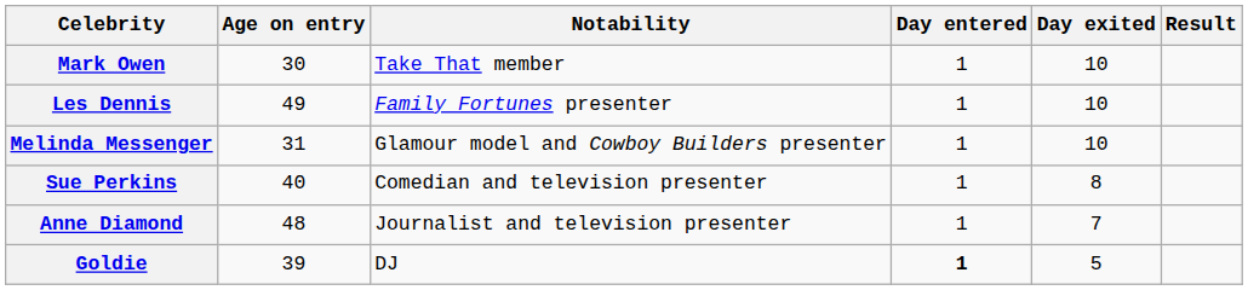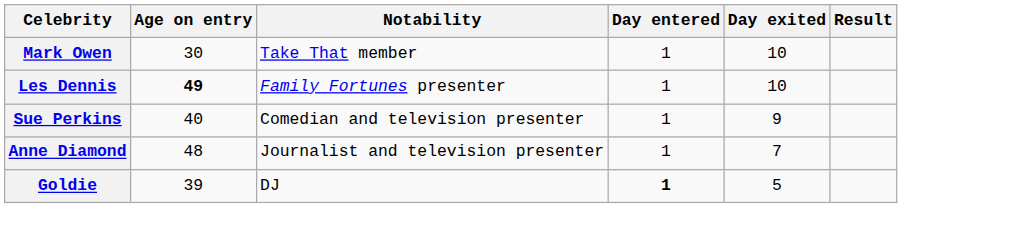Les Dennis | Age on entry: normal -> bold
- row: Melinda Messenger | 31 | Glamour model and Cowboy Builders presenter | 1 | 10
Sue Perkins | Day exited: 8 -> 9
